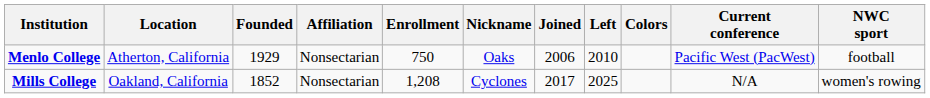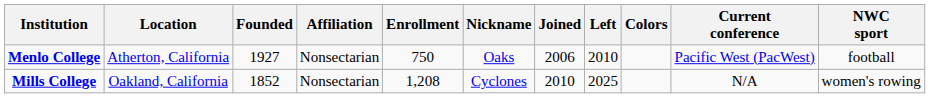Menlo College | Founded: 1929 -> 1927
Mills College | Joined: 2017 -> 2010
